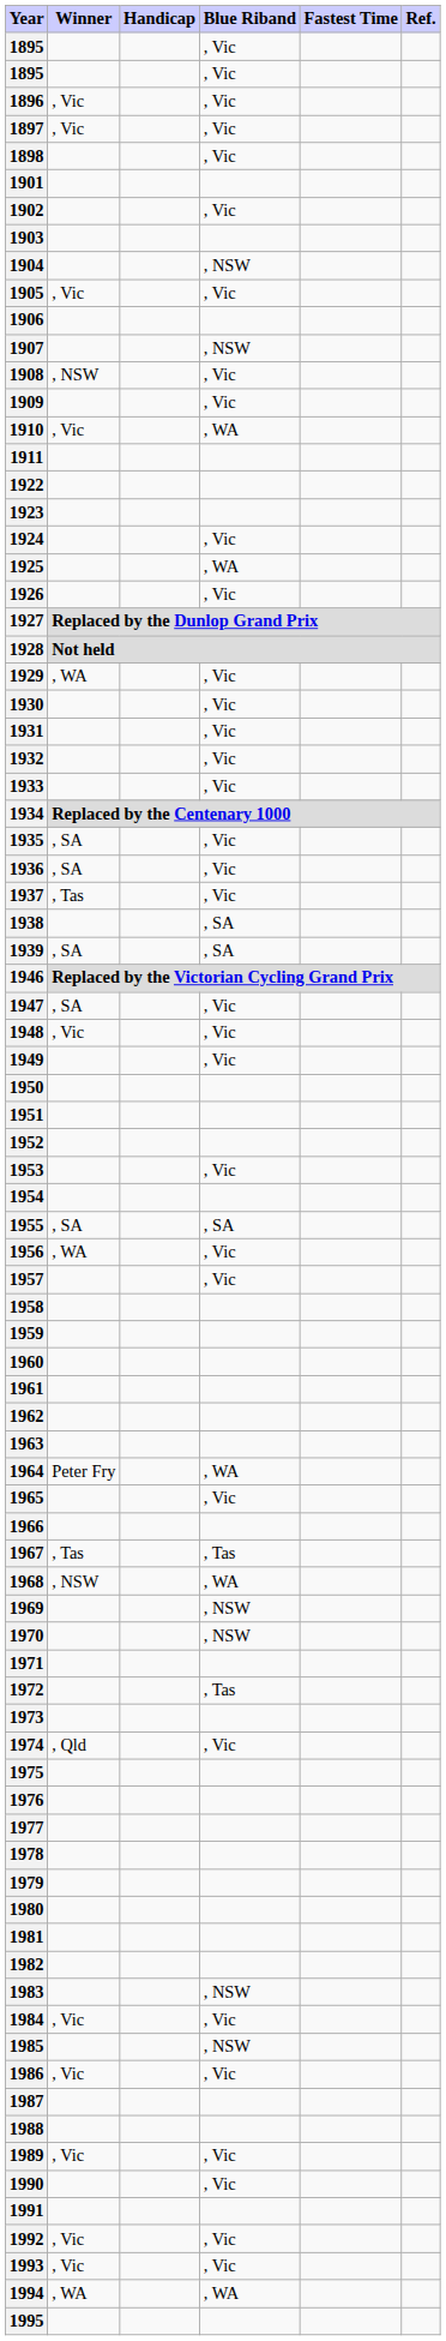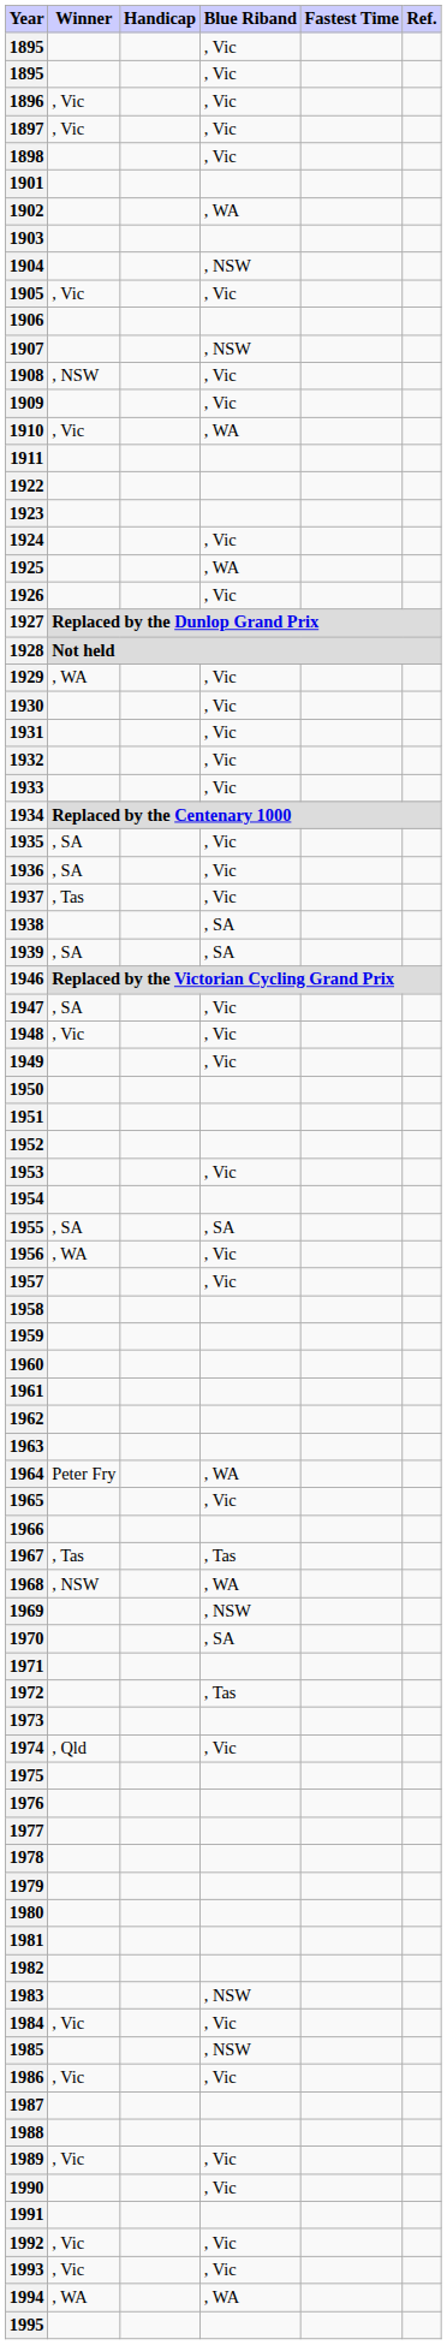1902 | Blue Riband: , Vic -> , WA
1970 | Blue Riband: , NSW -> , SA
